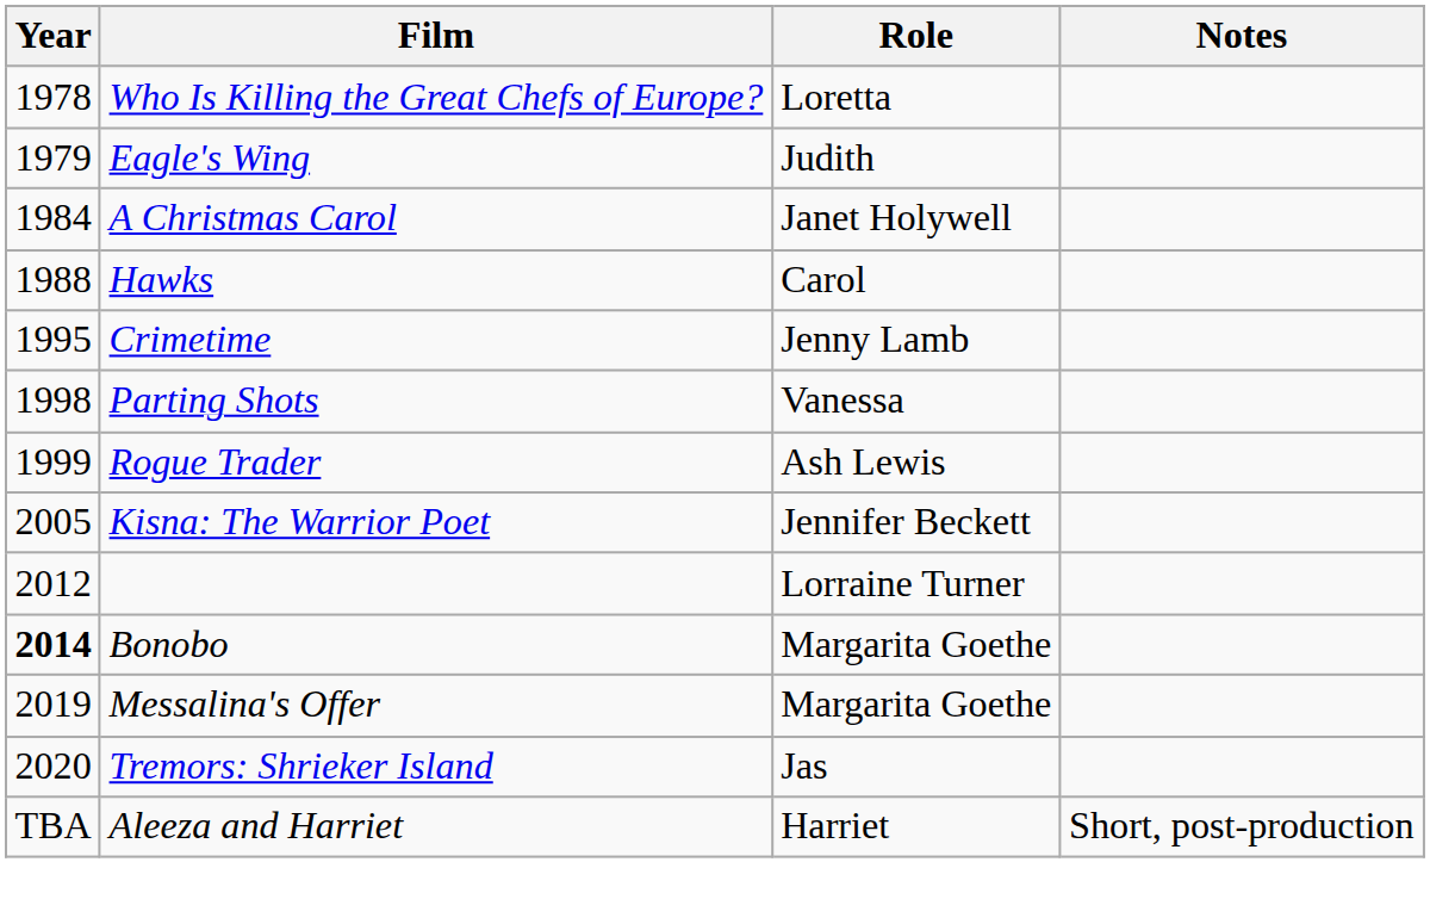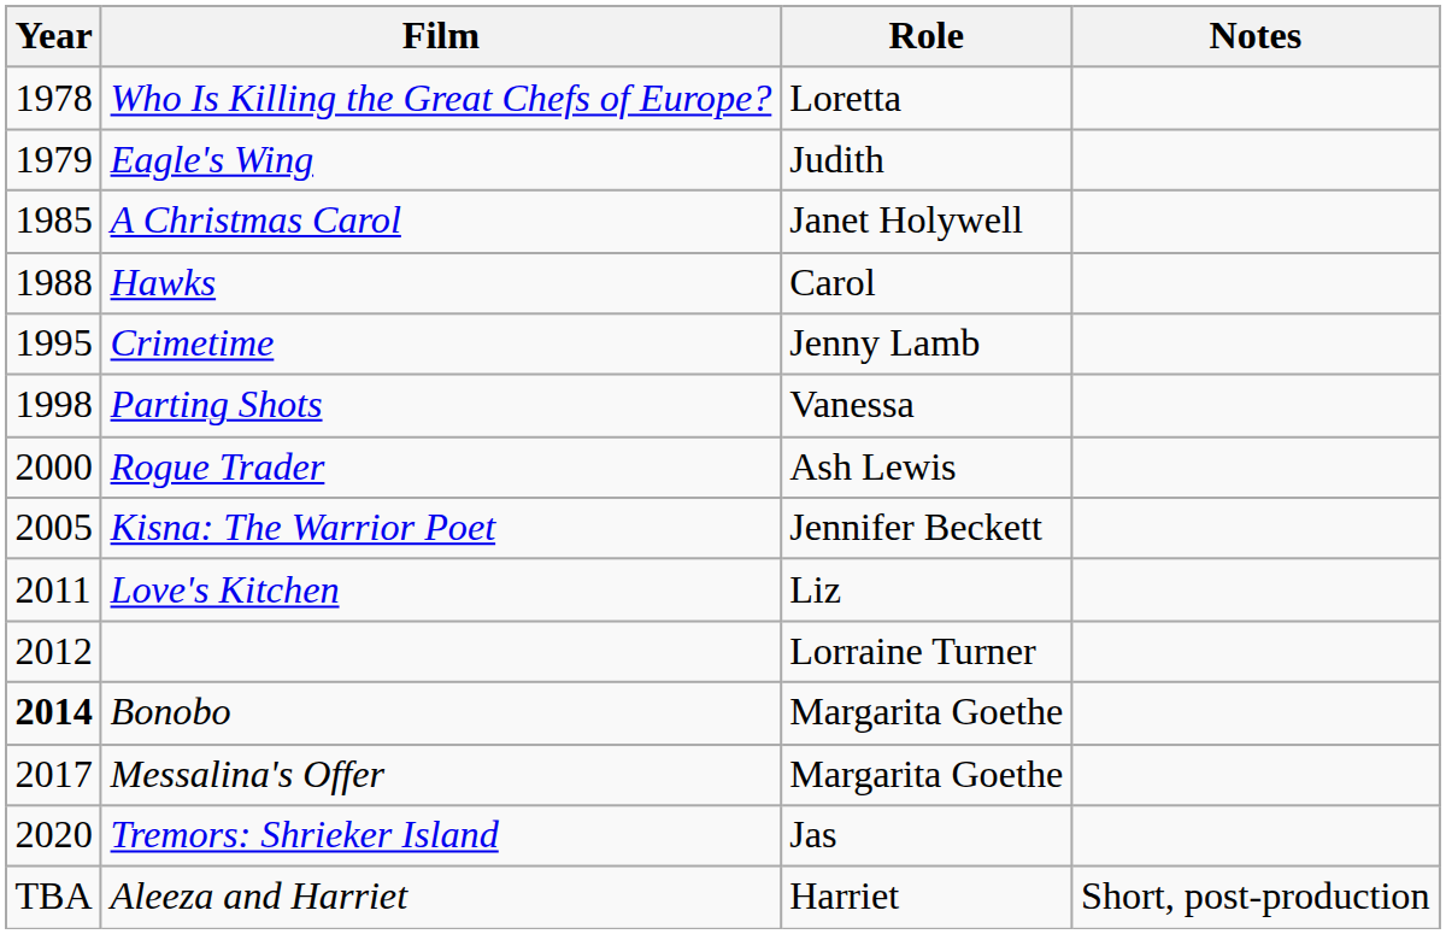A Christmas Carol | Year: 1984 -> 1985
Rogue Trader | Year: 1999 -> 2000
+ row: 2011 | Love's Kitchen | Liz
Messalina's Offer | Year: 2019 -> 2017
